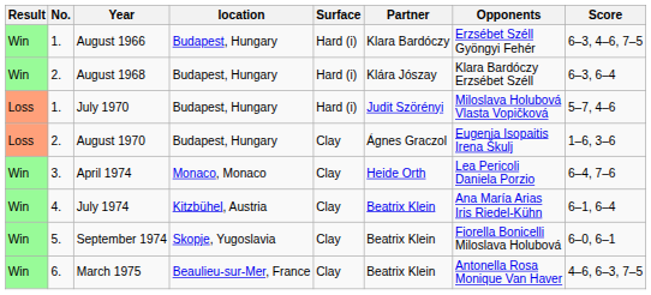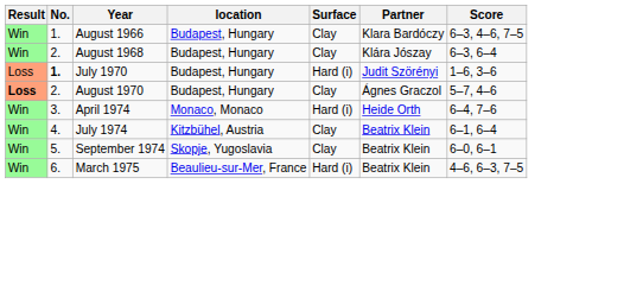- column: Opponents | Erzsébet Széll Gyöngyi Fehér | Klara Bardóczy Erzsébet Széll | Miloslava Holubová Vlasta Vopičková | Eugenia Isopaitis Irena Škulj | Lea Pericoli Daniela Porzio | Ana María Arias Iris Riedel-Kühn | Fiorella Bonicelli Miloslava Holubová | Antonella Rosa Monique Van Haver
August 1966 | Surface: Hard (i) -> Clay
August 1968 | Surface: Hard (i) -> Clay
July 1970 | No.: normal -> bold
July 1970 | Score: 5–7, 4–6 -> 1–6, 3–6
August 1970 | Result: normal -> bold
August 1970 | Score: 1–6, 3–6 -> 5–7, 4–6
April 1974 | Surface: Clay -> Hard (i)
March 1975 | Surface: Clay -> Hard (i)
